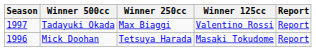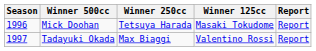rows swapped: Mick Doohan <-> Tadayuki Okada
